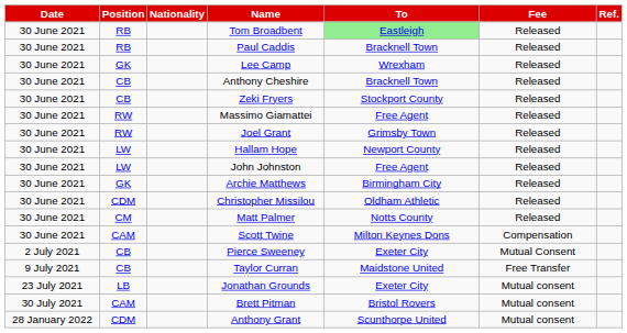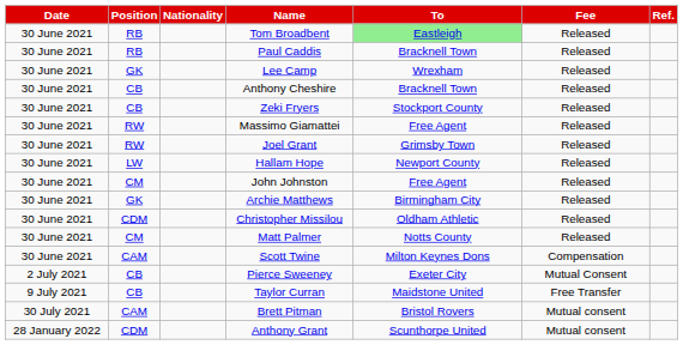John Johnston | Position: LW -> CM
- row: 23 July 2021 | LB | Jonathan Grounds | Exeter City | Mutual consent
